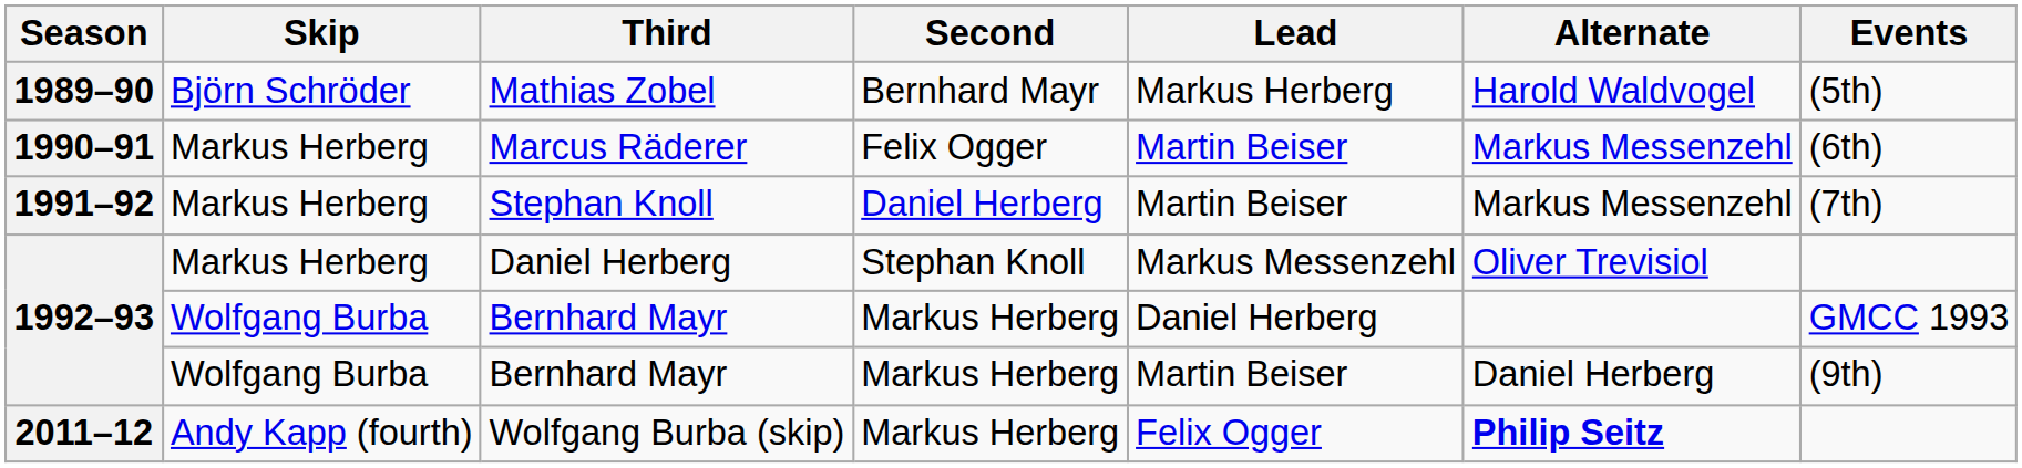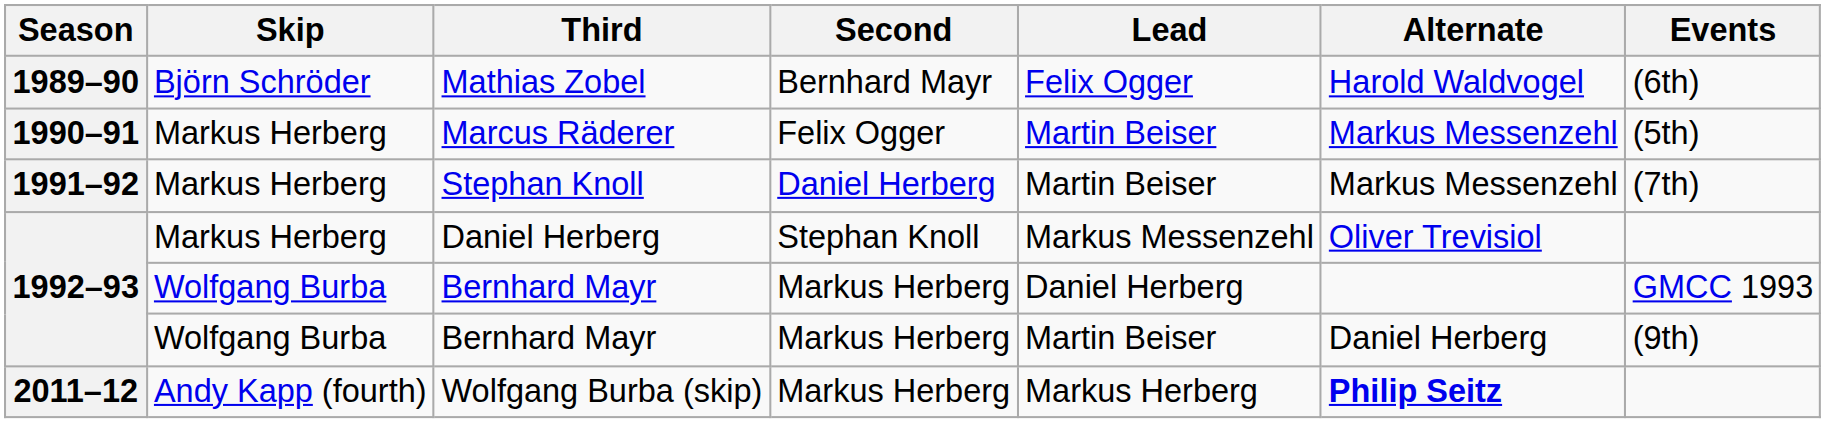Mathias Zobel | Lead: Markus Herberg -> Felix Ogger
Mathias Zobel | Events: (5th) -> (6th)
Marcus Räderer | Events: (6th) -> (5th)
Wolfgang Burba (skip) | Lead: Felix Ogger -> Markus Herberg
